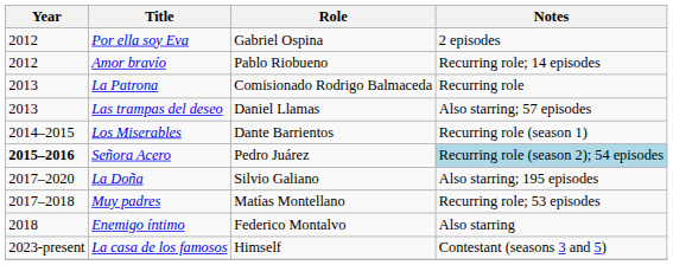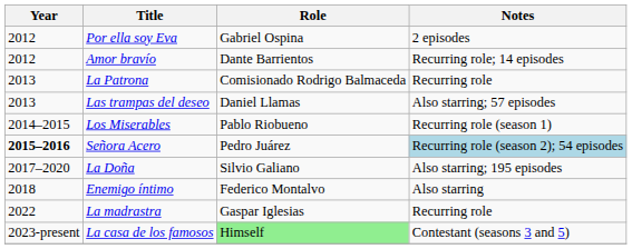Amor bravío | Role: Pablo Riobueno -> Dante Barrientos
Los Miserables | Role: Dante Barrientos -> Pablo Riobueno
- row: 2017–2018 | Muy padres | Matías Montellano | Recurring role; 53 episodes
+ row: 2022 | La madrastra | Gaspar Iglesias | Recurring role
La casa de los famosos | Role: no background -> lightgreen background
